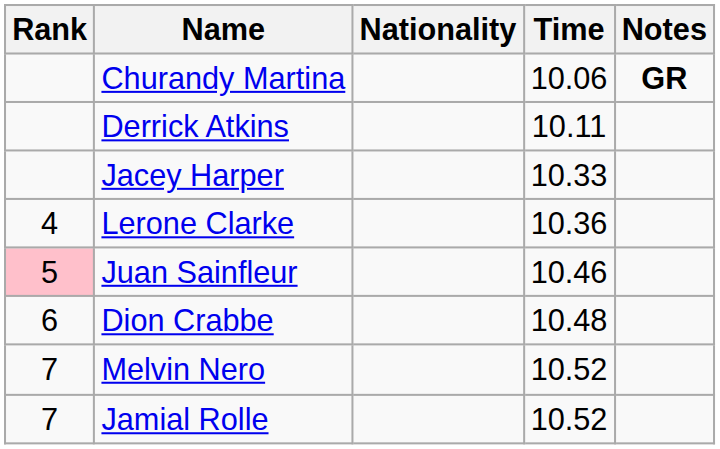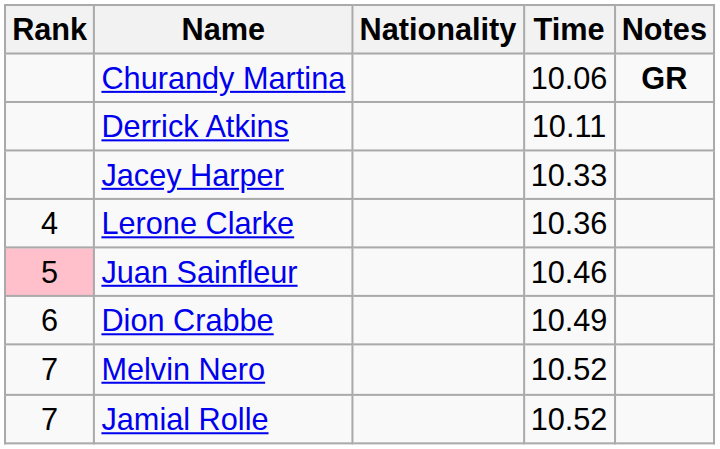Dion Crabbe | Time: 10.48 -> 10.49
